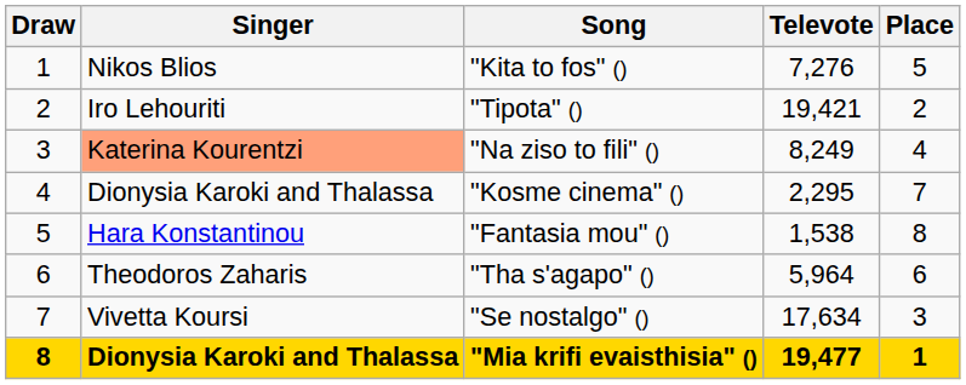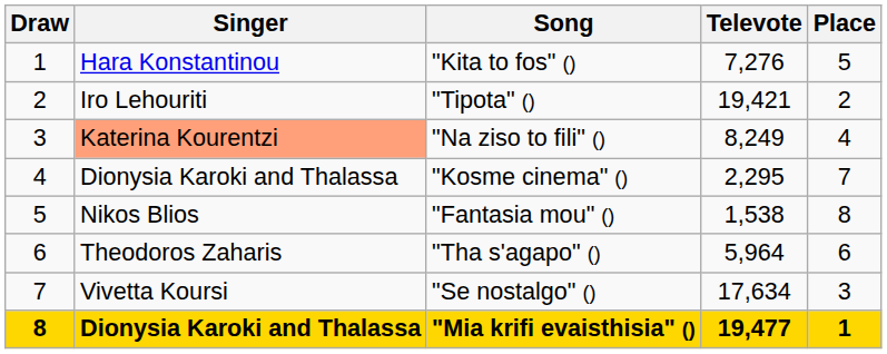"Kita to fos" () | Singer: Nikos Blios -> Hara Konstantinou
"Fantasia mou" () | Singer: Hara Konstantinou -> Nikos Blios
